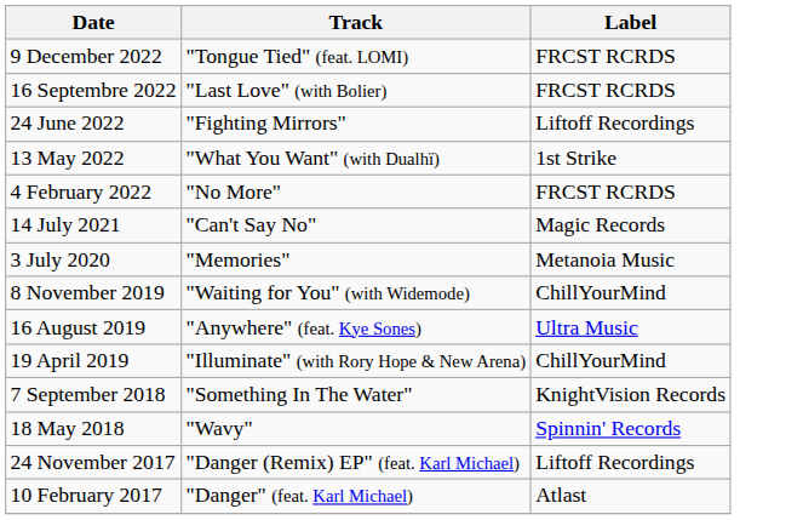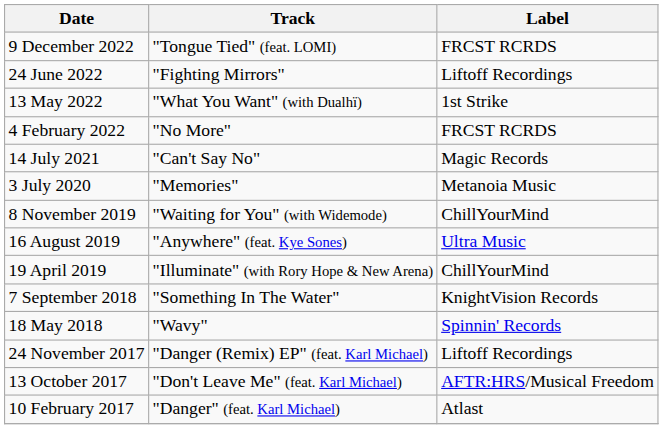- row: 16 Septembre 2022 | "Last Love" (with Bolier) | FRCST RCRDS
+ row: 13 October 2017 | "Don't Leave Me" (feat. Karl Michael) | AFTR:HRS/Musical Freedom
